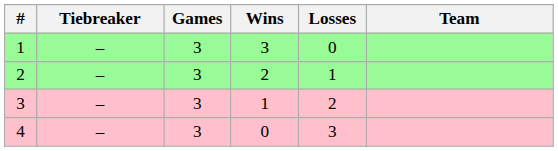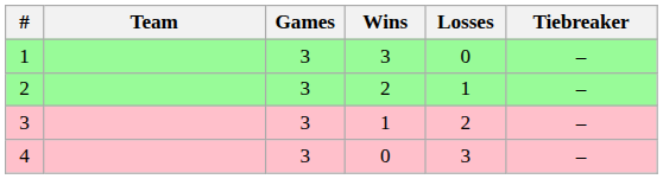columns swapped: Team <-> Tiebreaker
